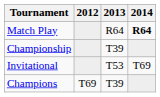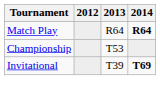Championship | 2013: T39 -> T53
Invitational | 2013: T53 -> T39
Invitational | 2014: normal -> bold
- row: Champions | T69 | T39
